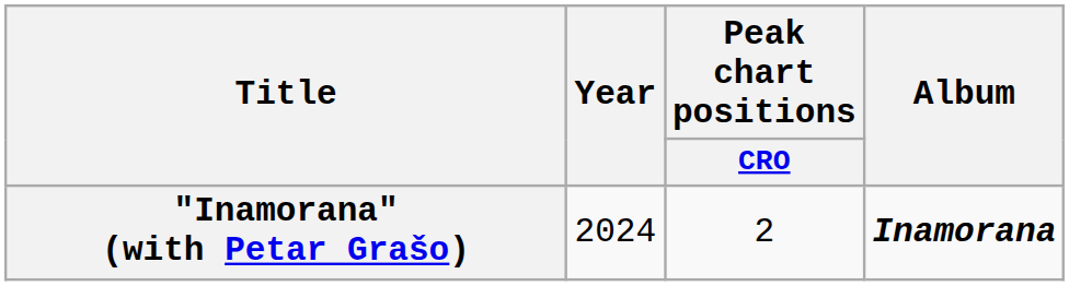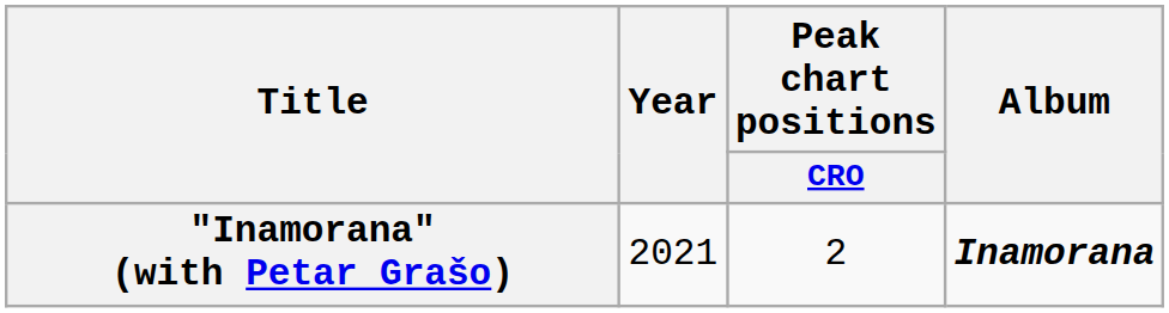"Inamorana" (with Petar Grašo) | Year: 2024 -> 2021
